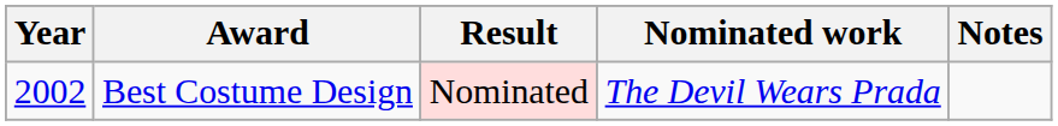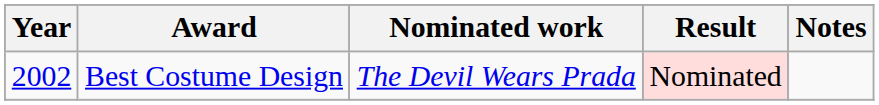columns swapped: Nominated work <-> Result
